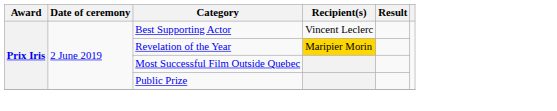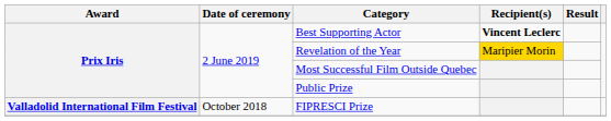Best Supporting Actor | Recipient(s): normal -> bold
+ row: Valladolid International Film Festival | October 2018 | FIPRESCI Prize
